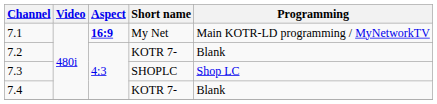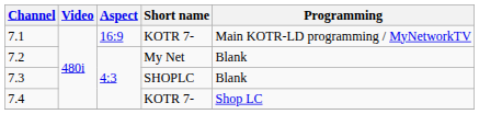7.1 | Aspect: bold -> normal
7.1 | Short name: My Net -> KOTR 7-
7.2 | Short name: KOTR 7- -> My Net
7.3 | Programming: Shop LC -> Blank
7.4 | Programming: Blank -> Shop LC
